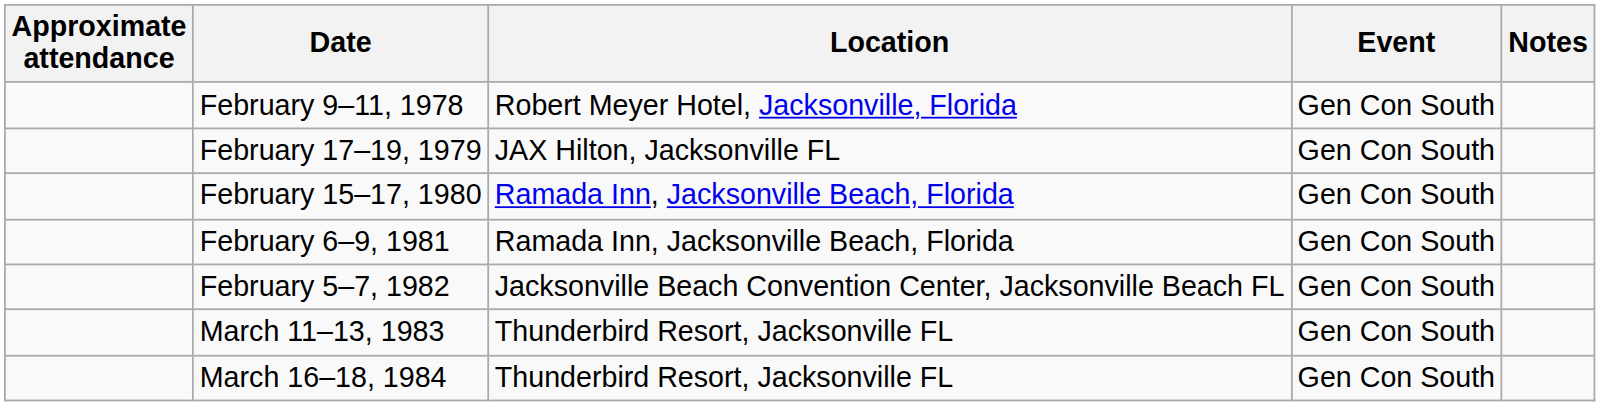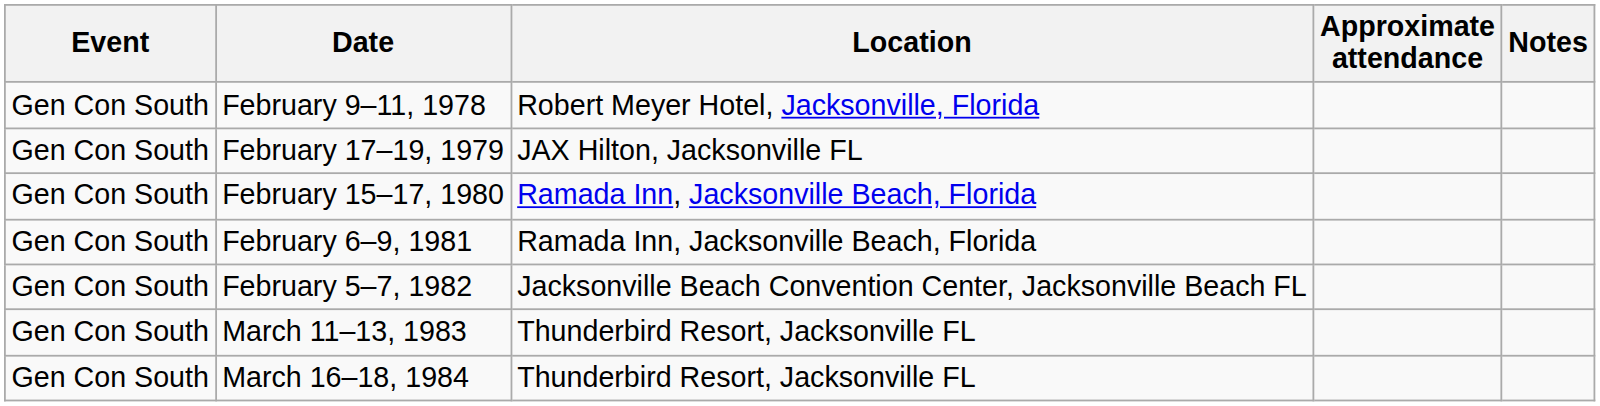columns swapped: Event <-> Approximate attendance
